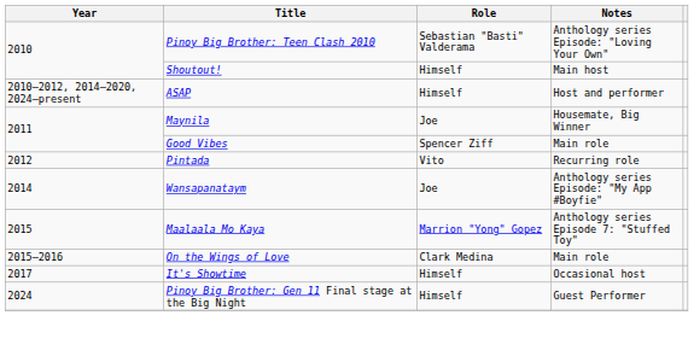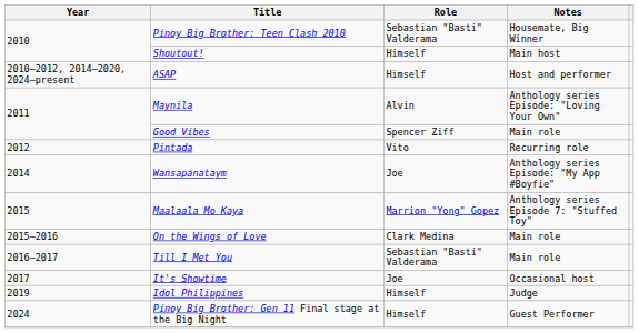Pinoy Big Brother: Teen Clash 2010 | Notes: Anthology series Episode: "Loving Your Own" -> Housemate, Big Winner
Maynila | Role: Joe -> Alvin
Maynila | Notes: Housemate, Big Winner -> Anthology series Episode: "Loving Your Own"
+ row: 2016–2017 | Till I Met You | Sebastian "Basti" Valderama | Main role
It's Showtime | Role: Himself -> Joe
+ row: 2019 | Idol Philippines | Himself | Judge
